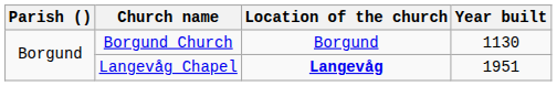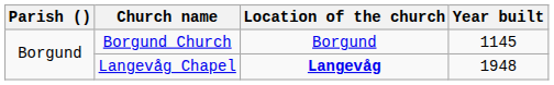Borgund Church | Year built: 1130 -> 1145
Langevåg Chapel | Year built: 1951 -> 1948
